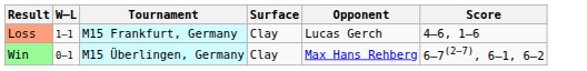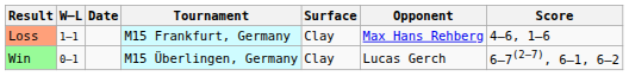+ column: Date
Loss | Opponent: Lucas Gerch -> Max Hans Rehberg
Win | Opponent: Max Hans Rehberg -> Lucas Gerch
